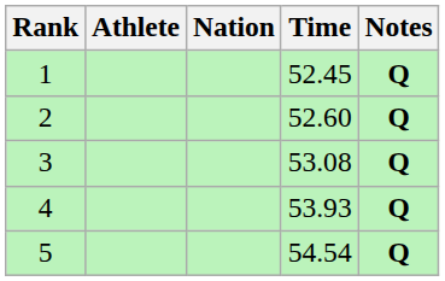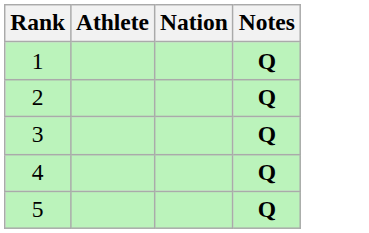- column: Time | 52.45 | 52.60 | 53.08 | 53.93 | 54.54
